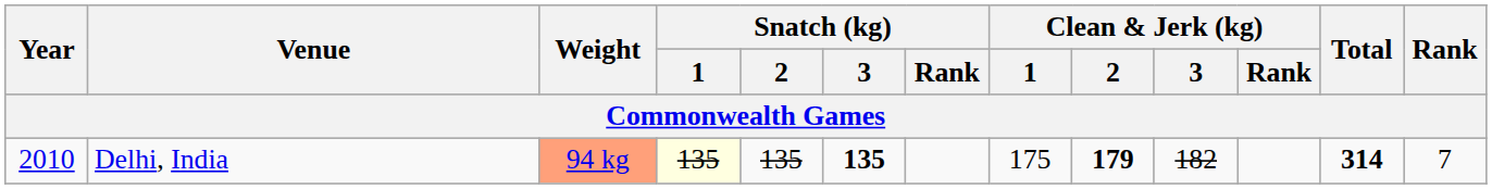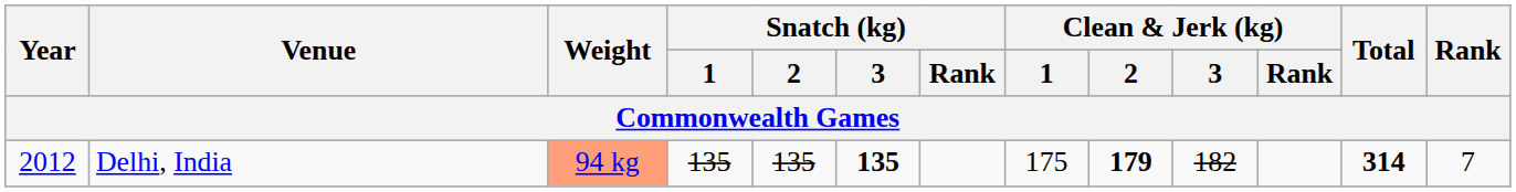Delhi, India | Year: 2010 -> 2012
Delhi, India | Snatch (kg) / 1: lightyellow background -> no background
